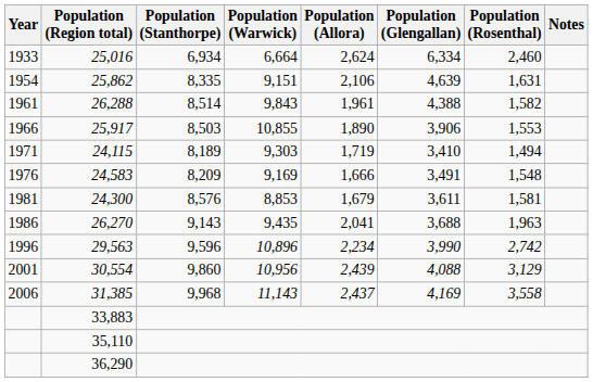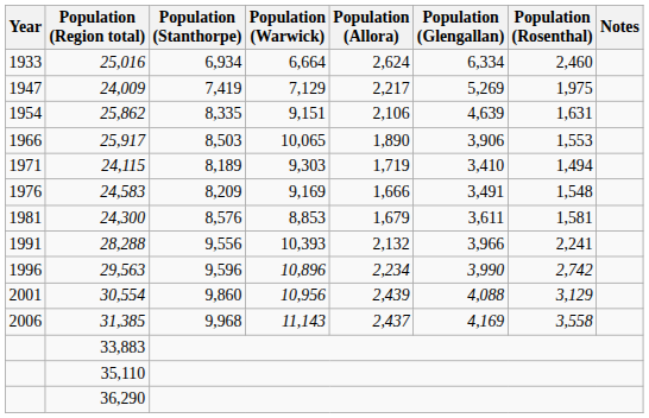+ row: 1947 | 24,009 | 7,419 | 7,129 | 2,217 | 5,269 | 1,975
- row: 1961 | 26,288 | 8,514 | 9,843 | 1,961 | 4,388 | 1,582
25,917 | Population (Warwick): 10,855 -> 10,065
- row: 1986 | 26,270 | 9,143 | 9,435 | 2,041 | 3,688 | 1,963
+ row: 1991 | 28,288 | 9,556 | 10,393 | 2,132 | 3,966 | 2,241
